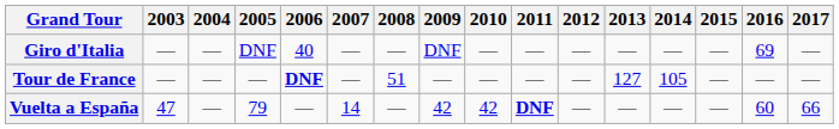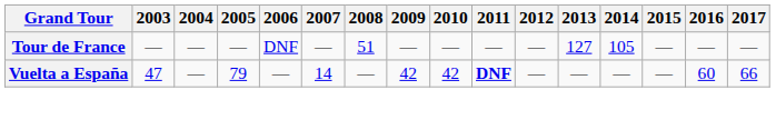- row: Giro d'Italia | — | — | DNF | 40 | — | — | DNF | — | — | — | — | — | — | 69 | —
Tour de France | 2006: bold -> normal
